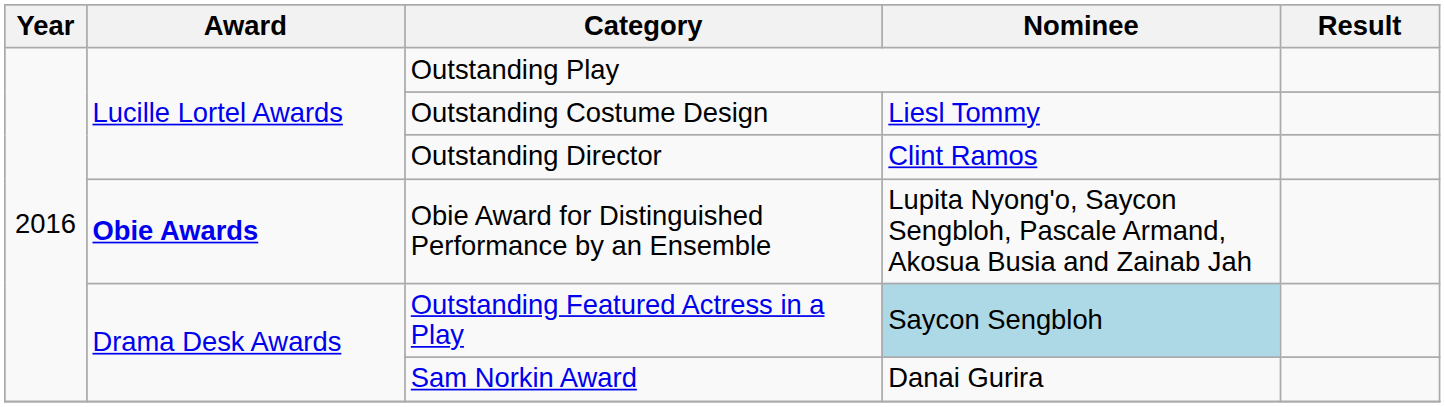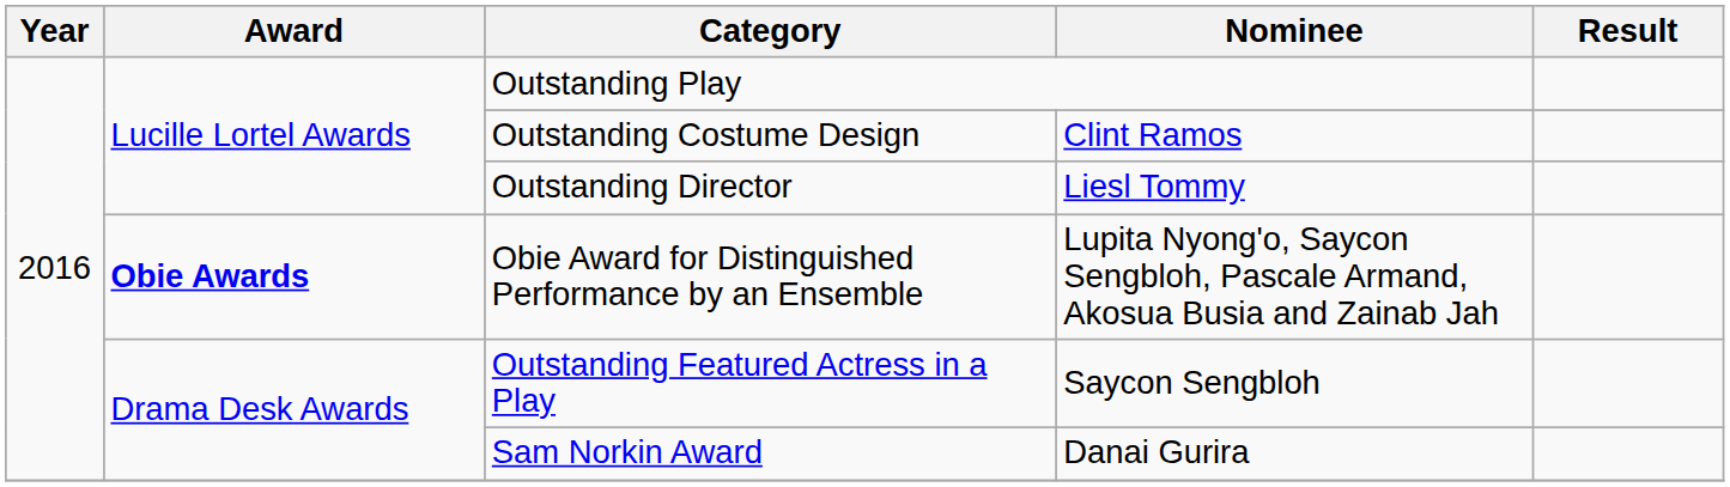Outstanding Costume Design | Nominee: Liesl Tommy -> Clint Ramos
Outstanding Director | Nominee: Clint Ramos -> Liesl Tommy
Outstanding Featured Actress in a Play | Nominee: lightblue background -> no background
